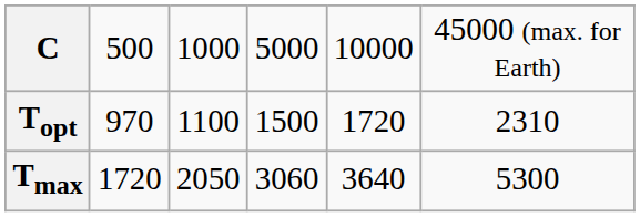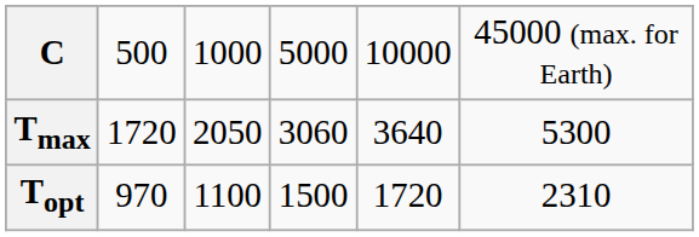rows swapped: Tmax <-> Topt
